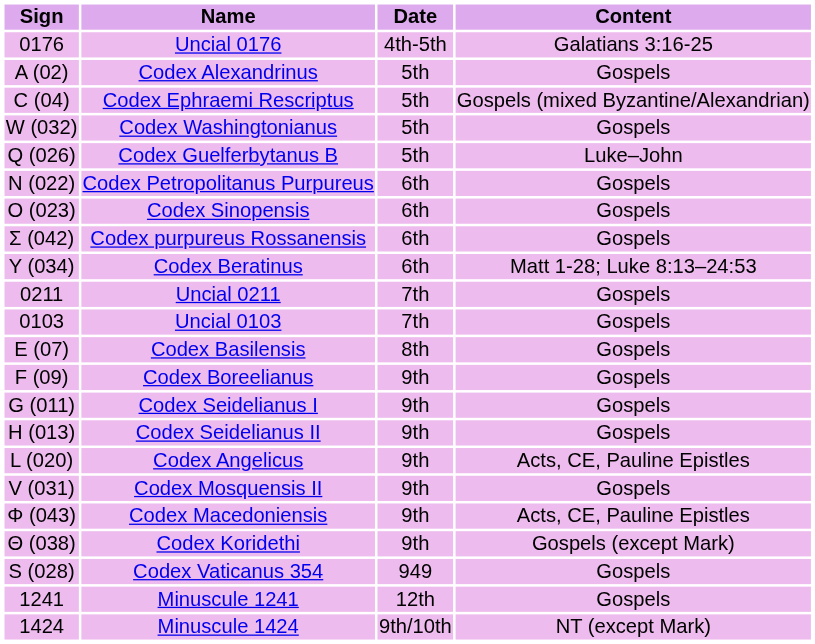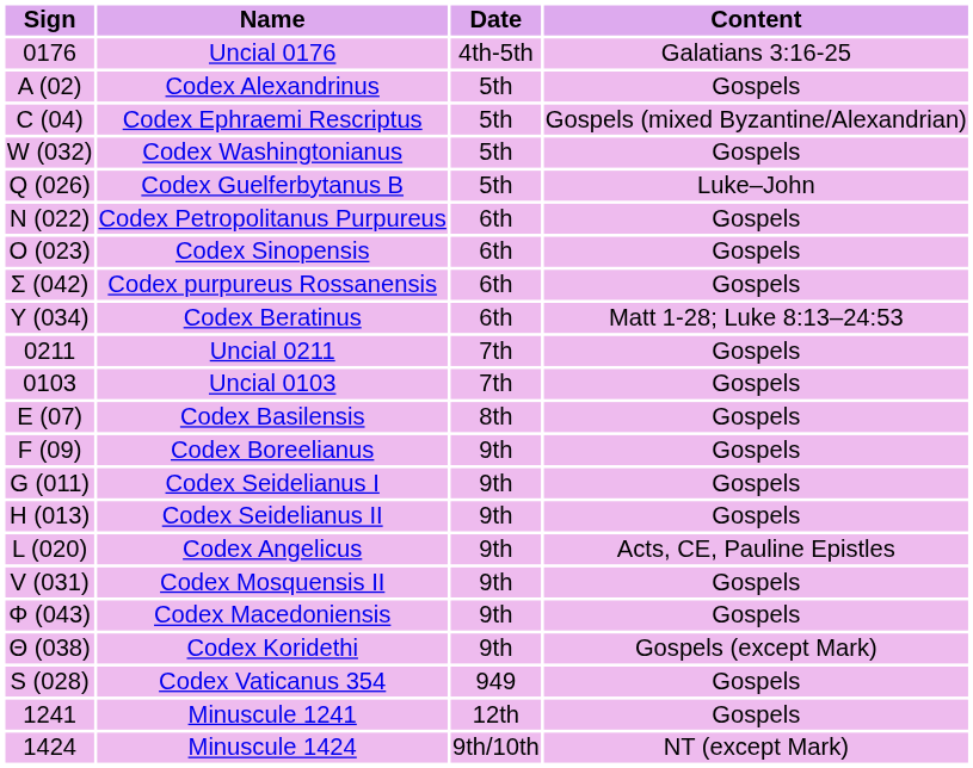Codex Macedoniensis | Content: Acts, CE, Pauline Epistles -> Gospels
